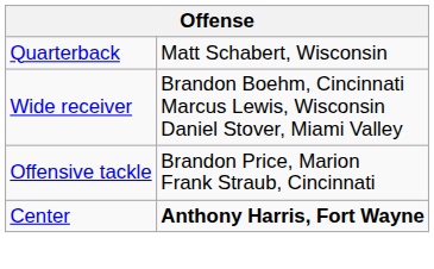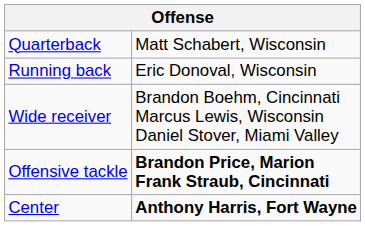+ row: Running back | Eric Donoval, Wisconsin
Offensive tackle | column 2: normal -> bold
